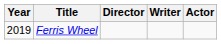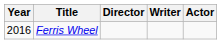Ferris Wheel | Year: 2019 -> 2016
